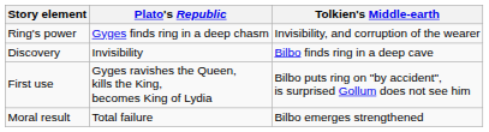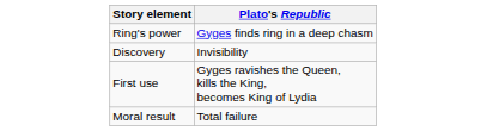- column: Tolkien's Middle-earth | Invisibility, and corruption of the wearer | Bilbo finds ring in a deep cave | Bilbo puts ring on "by accident", is surprised Gollum does not see him | Bilbo emerges strengthened
